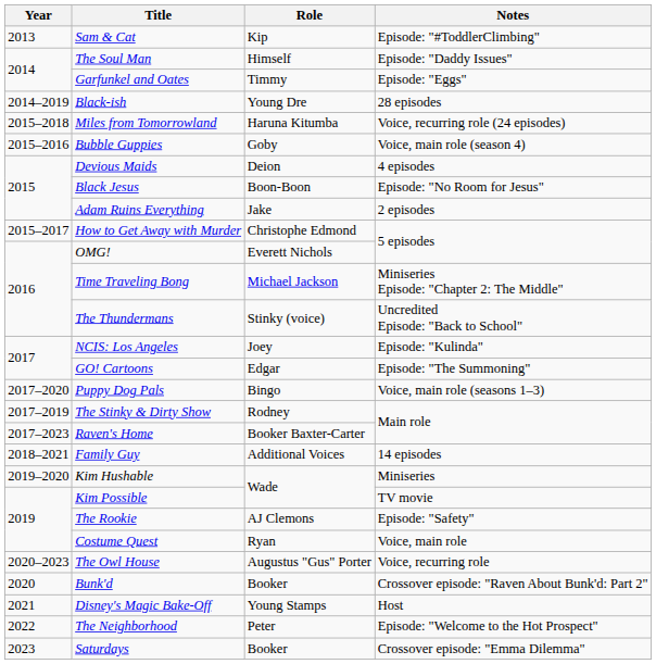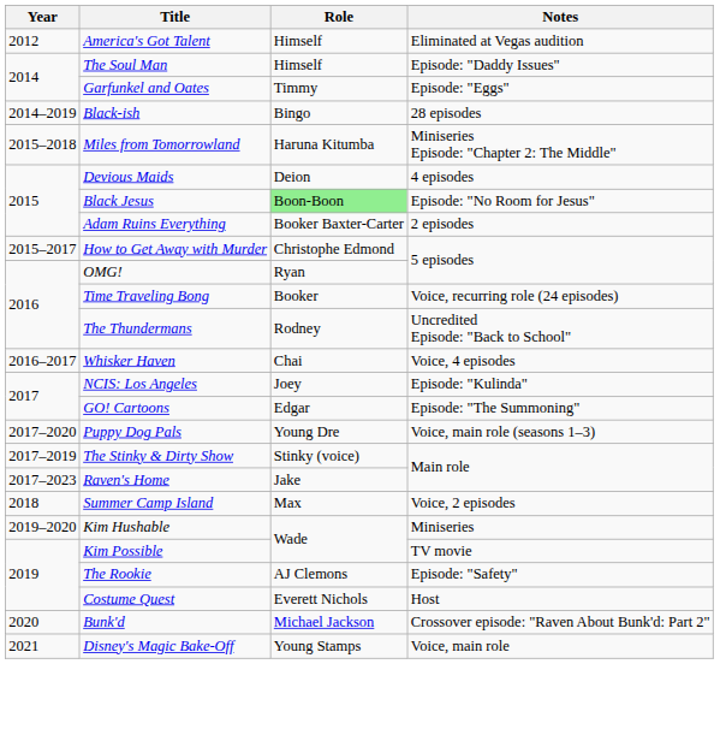+ row: 2012 | America's Got Talent | Himself | Eliminated at Vegas audition
- row: 2013 | Sam & Cat | Kip | Episode: "#ToddlerClimbing"
Black-ish | Role: Young Dre -> Bingo
Miles from Tomorrowland | Notes: Voice, recurring role (24 episodes) -> Miniseries Episode: "Chapter 2: The Middle"
- row: 2015–2016 | Bubble Guppies | Goby | Voice, main role (season 4)
Black Jesus | Role: no background -> lightgreen background
Adam Ruins Everything | Role: Jake -> Booker Baxter-Carter
OMG! | Role: Everett Nichols -> Ryan
Time Traveling Bong | Role: Michael Jackson -> Booker
Time Traveling Bong | Notes: Miniseries Episode: "Chapter 2: The Middle" -> Voice, recurring role (24 episodes)
The Thundermans | Role: Stinky (voice) -> Rodney
+ row: 2016–2017 | Whisker Haven | Chai | Voice, 4 episodes
Puppy Dog Pals | Role: Bingo -> Young Dre
The Stinky & Dirty Show | Role: Rodney -> Stinky (voice)
Raven's Home | Role: Booker Baxter-Carter -> Jake
+ row: 2018 | Summer Camp Island | Max | Voice, 2 episodes
- row: 2018–2021 | Family Guy | Additional Voices | 14 episodes
Costume Quest | Role: Ryan -> Everett Nichols
Costume Quest | Notes: Voice, main role -> Host
- row: 2020–2023 | The Owl House | Augustus "Gus" Porter | Voice, recurring role
Bunk'd | Role: Booker -> Michael Jackson
Disney's Magic Bake-Off | Notes: Host -> Voice, main role
- row: 2022 | The Neighborhood | Peter | Episode: "Welcome to the Hot Prospect"
- row: 2023 | Saturdays | Booker | Crossover episode: "Emma Dilemma"
